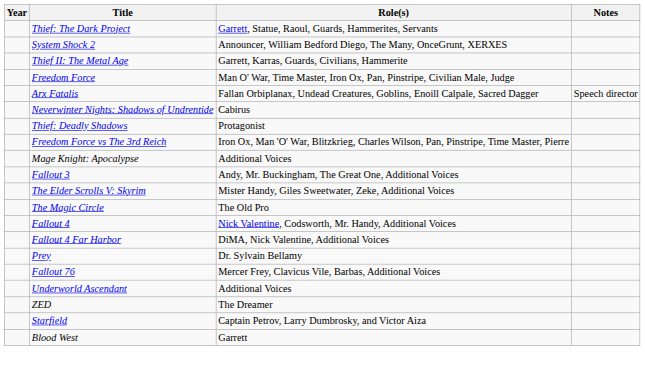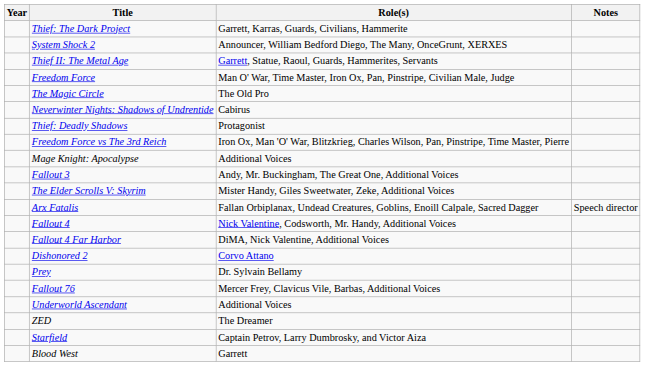Thief: The Dark Project | Role(s): Garrett, Statue, Raoul, Guards, Hammerites, Servants -> Garrett, Karras, Guards, Civilians, Hammerite
Thief II: The Metal Age | Role(s): Garrett, Karras, Guards, Civilians, Hammerite -> Garrett, Statue, Raoul, Guards, Hammerites, Servants
rows swapped: Arx Fatalis <-> The Magic Circle
+ row: Dishonored 2 | Corvo Attano
